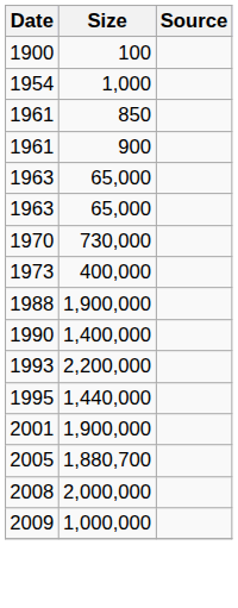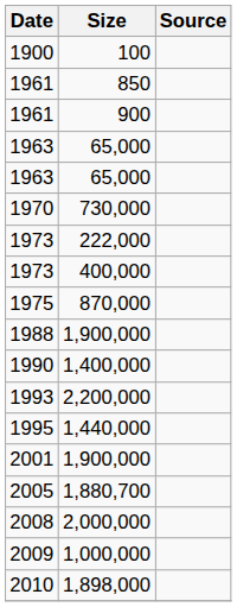- row: 1954 | 1,000
+ row: 1973 | 222,000
+ row: 1975 | 870,000
+ row: 2010 | 1,898,000
